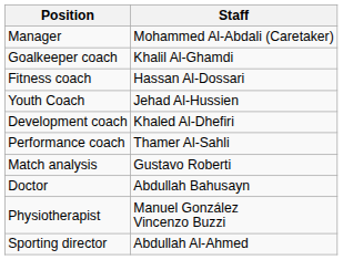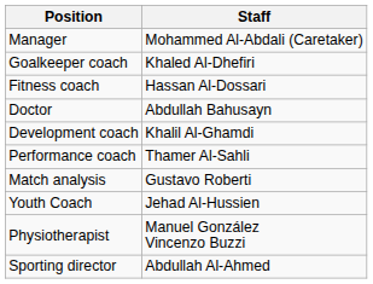Goalkeeper coach | Staff: Khalil Al-Ghamdi -> Khaled Al-Dhefiri
rows swapped: Youth Coach <-> Doctor
Development coach | Staff: Khaled Al-Dhefiri -> Khalil Al-Ghamdi
